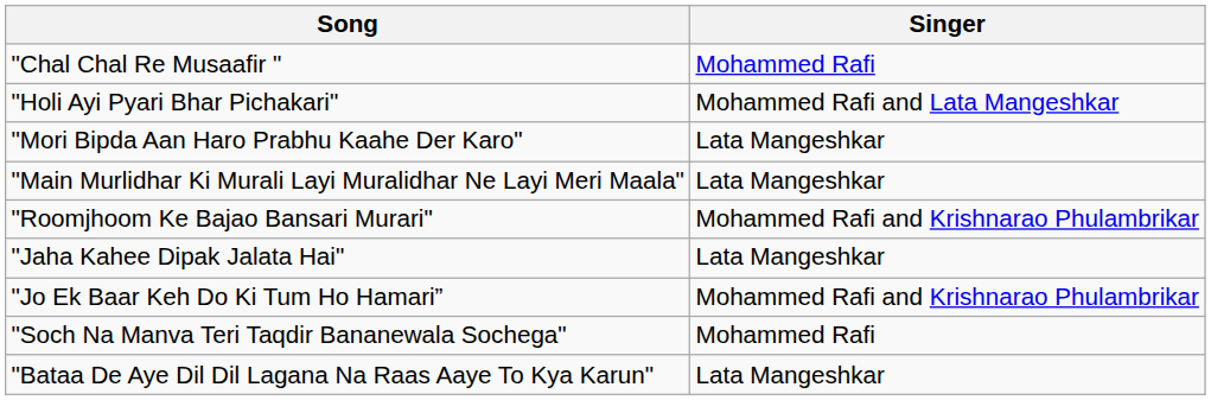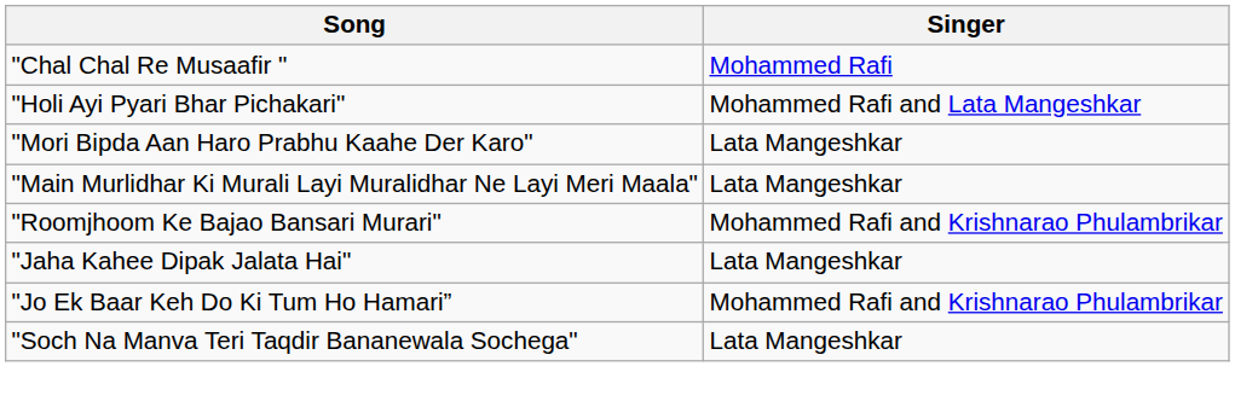"Soch Na Manva Teri Taqdir Bananewala Sochega" | Singer: Mohammed Rafi -> Lata Mangeshkar
- row: "Bataa De Aye Dil Dil Lagana Na Raas Aaye To Kya Karun" | Lata Mangeshkar
